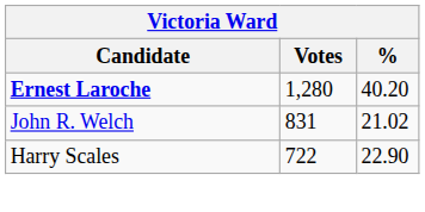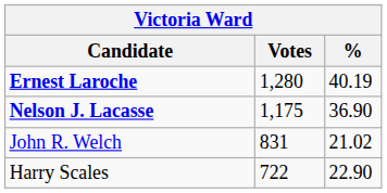Ernest Laroche | %: 40.20 -> 40.19
+ row: Nelson J. Lacasse | 1,175 | 36.90
